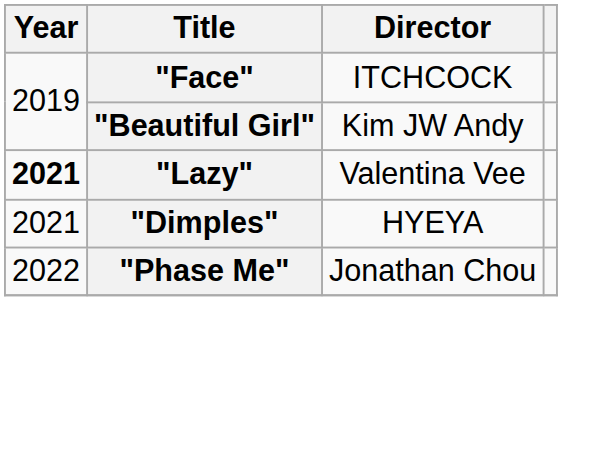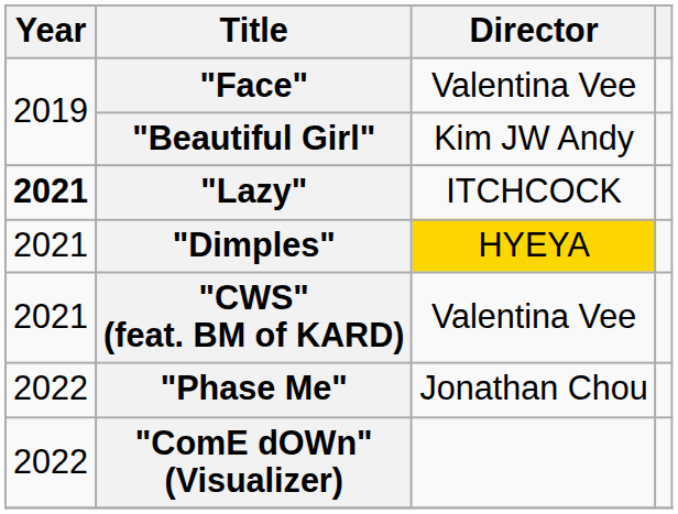"Face" | Director: ITCHCOCK -> Valentina Vee
"Lazy" | Director: Valentina Vee -> ITCHCOCK
"Dimples" | Director: no background -> gold background
+ row: 2021 | "CWS" (feat. BM of KARD) | Valentina Vee
+ row: 2022 | "ComE dOWn" (Visualizer)
